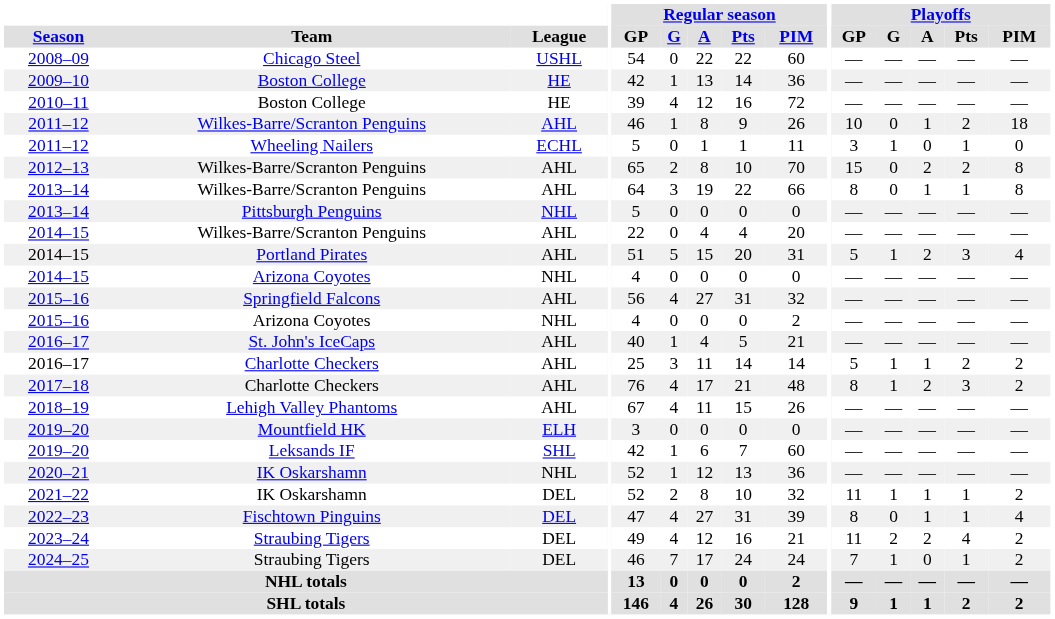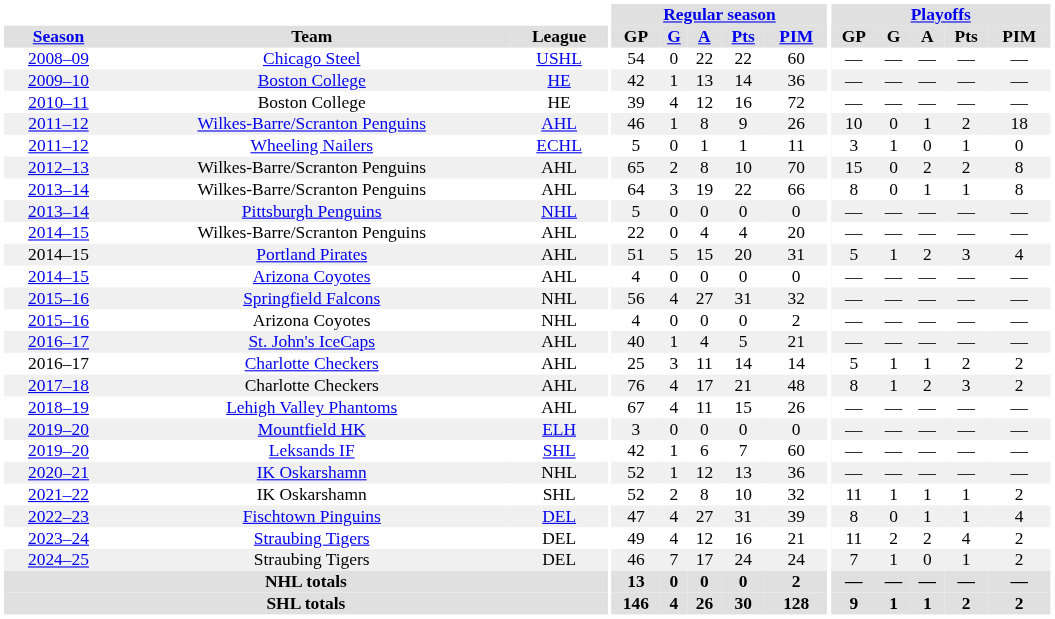2014–15 / Arizona Coyotes | League: NHL -> AHL
2015–16 / Springfield Falcons | League: AHL -> NHL
2021–22 | League: DEL -> SHL
